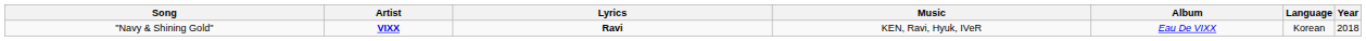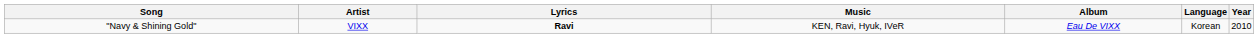"Navy & Shining Gold" | Artist: bold -> normal
"Navy & Shining Gold" | Year: 2018 -> 2010
